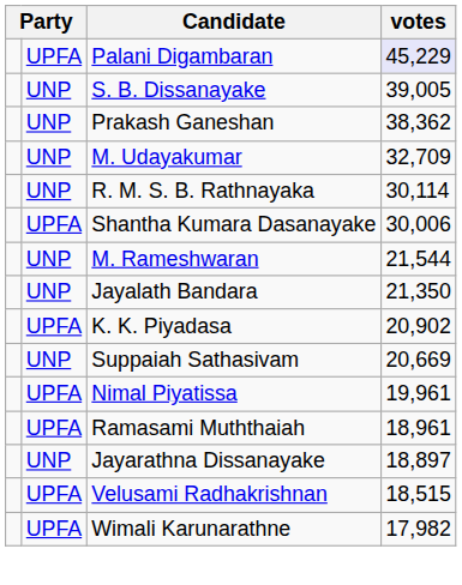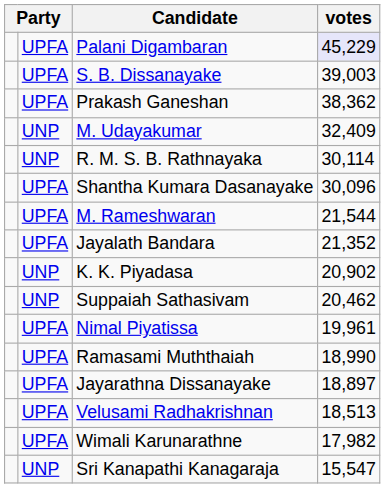S. B. Dissanayake | column 2: UNP -> UPFA
S. B. Dissanayake | votes: 39,005 -> 39,003
Prakash Ganeshan | column 2: UNP -> UPFA
M. Udayakumar | votes: 32,709 -> 32,409
Shantha Kumara Dasanayake | votes: 30,006 -> 30,096
M. Rameshwaran | column 2: UNP -> UPFA
Jayalath Bandara | column 2: UNP -> UPFA
Jayalath Bandara | votes: 21,350 -> 21,352
K. K. Piyadasa | column 2: UPFA -> UNP
Suppaiah Sathasivam | votes: 20,669 -> 20,462
Ramasami Muththaiah | votes: 18,961 -> 18,990
Jayarathna Dissanayake | column 2: UNP -> UPFA
Velusami Radhakrishnan | votes: 18,515 -> 18,513
+ row: UNP | Sri Kanapathi Kanagaraja | 15,547
